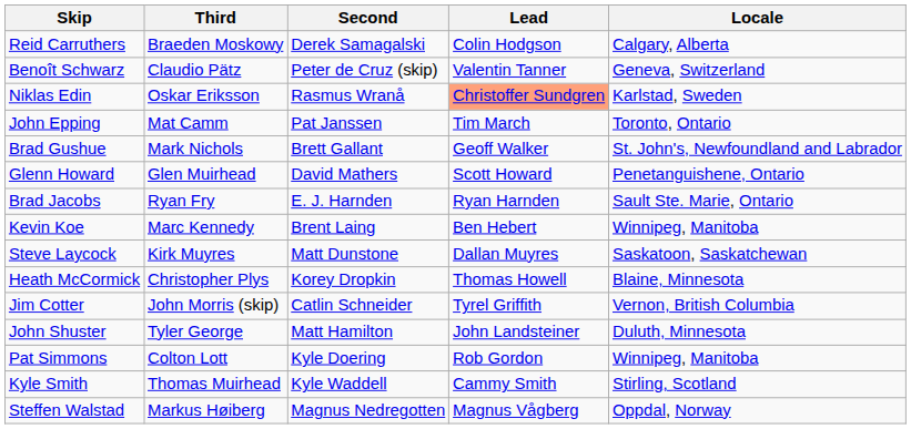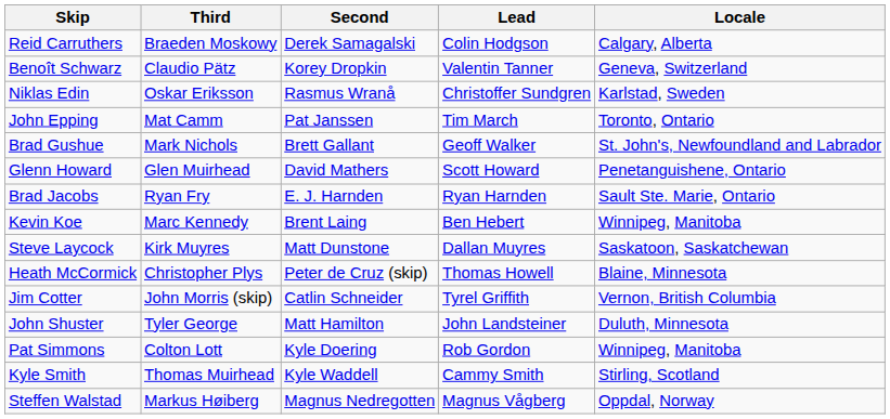Benoît Schwarz | Second: Peter de Cruz (skip) -> Korey Dropkin
Niklas Edin | Lead: lightsalmon background -> no background
Heath McCormick | Second: Korey Dropkin -> Peter de Cruz (skip)
